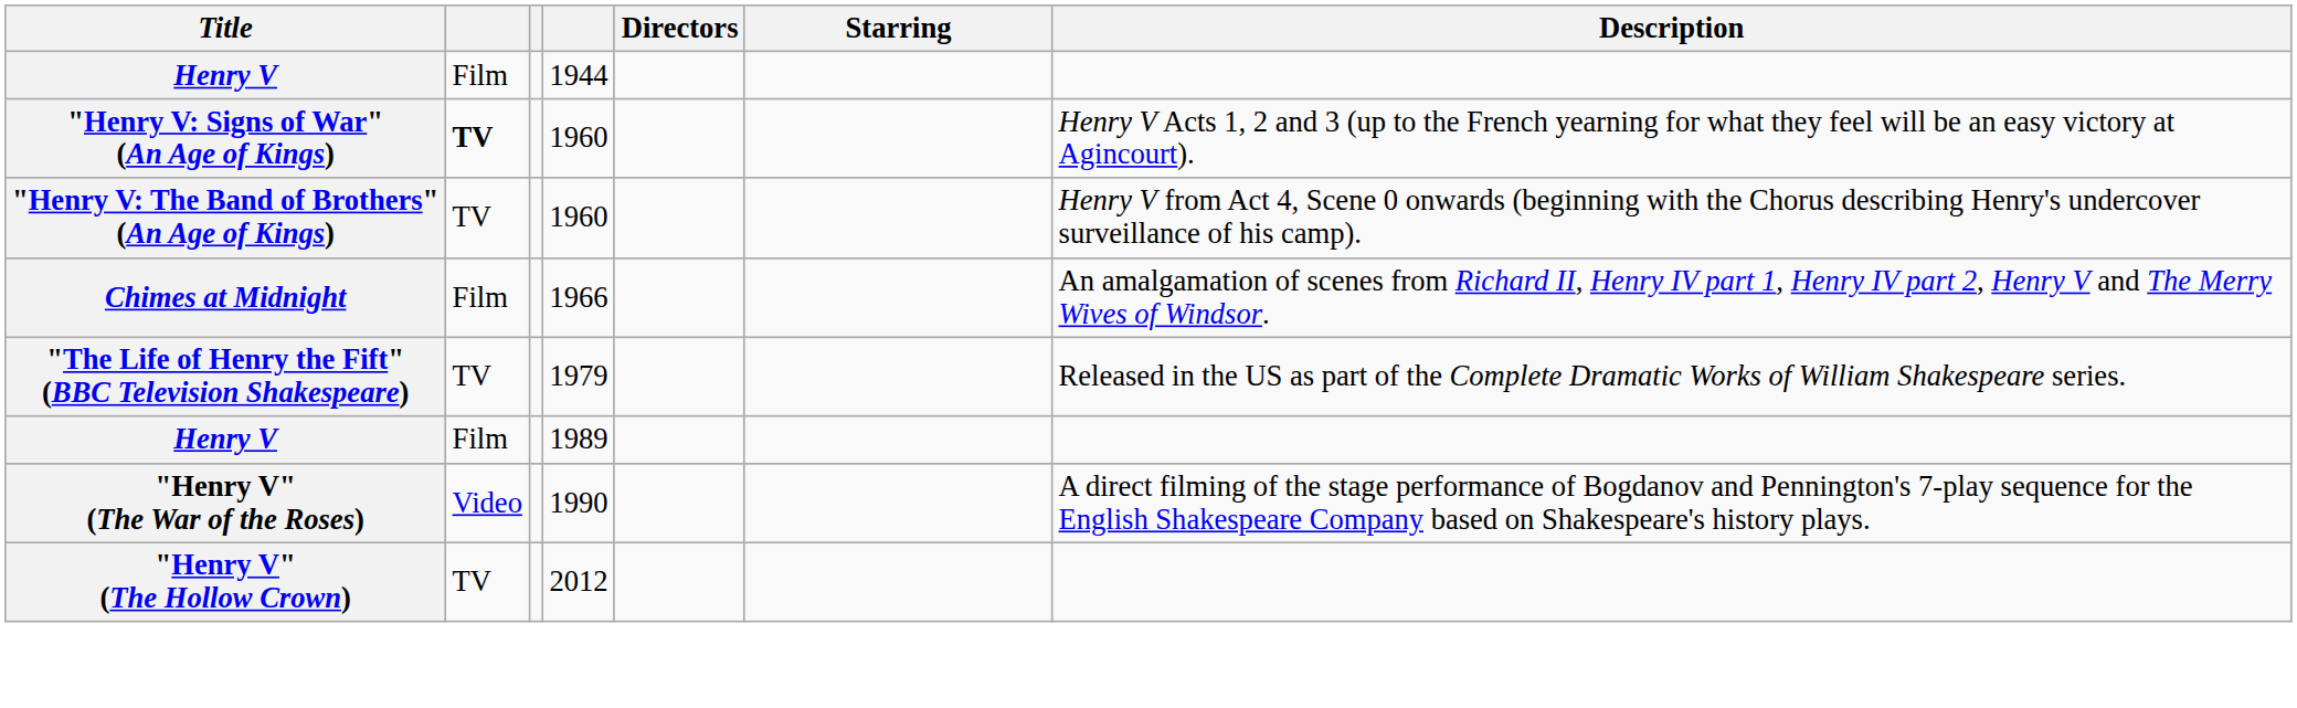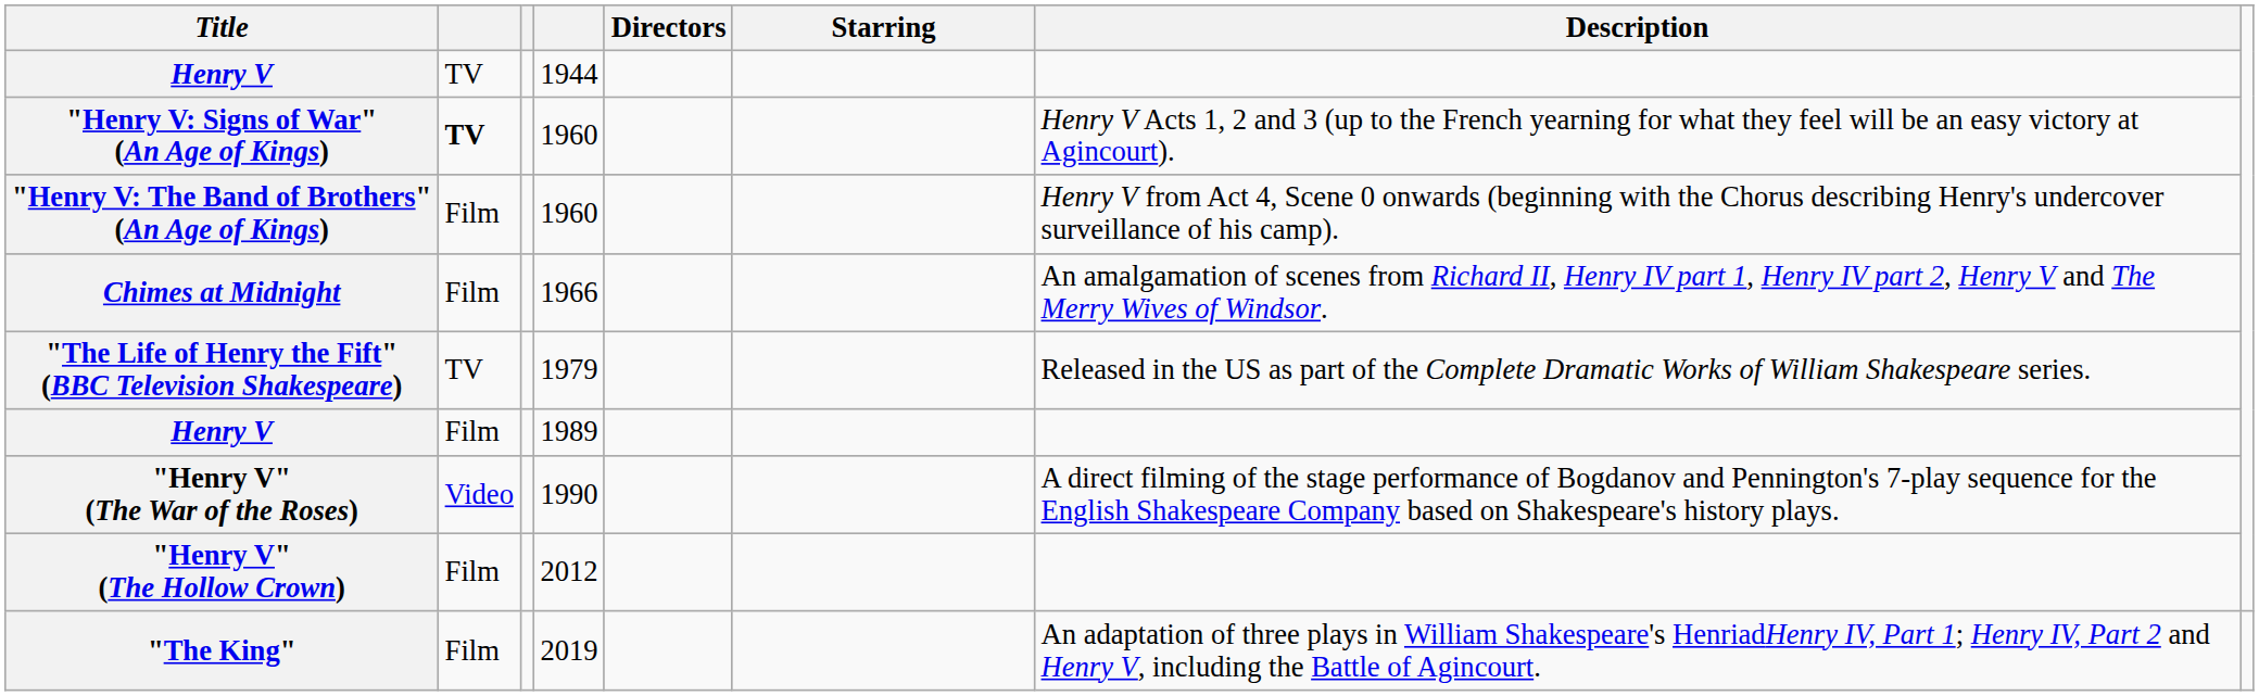Henry V / 1944 | column 2: Film -> TV
"Henry V: The Band of Brothers" (An Age of Kings) | column 2: TV -> Film
"Henry V" (The Hollow Crown) | column 2: TV -> Film
+ row: "The King" | Film | 2019 | An adaptation of three plays in William Shakespeare's HenriadHenry IV, Part 1; Henry IV, Part 2 and Henry V, including the Battle of Agincourt.
